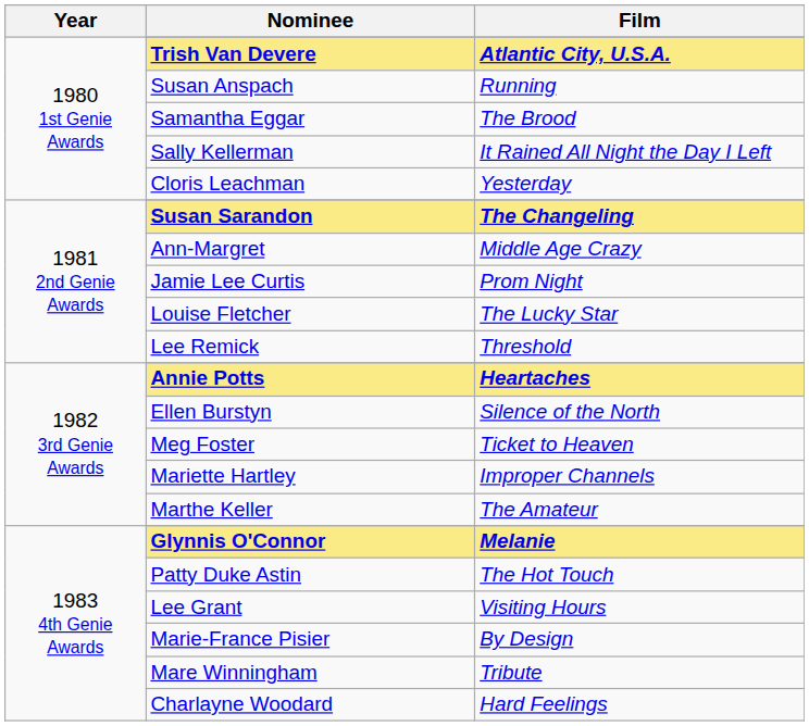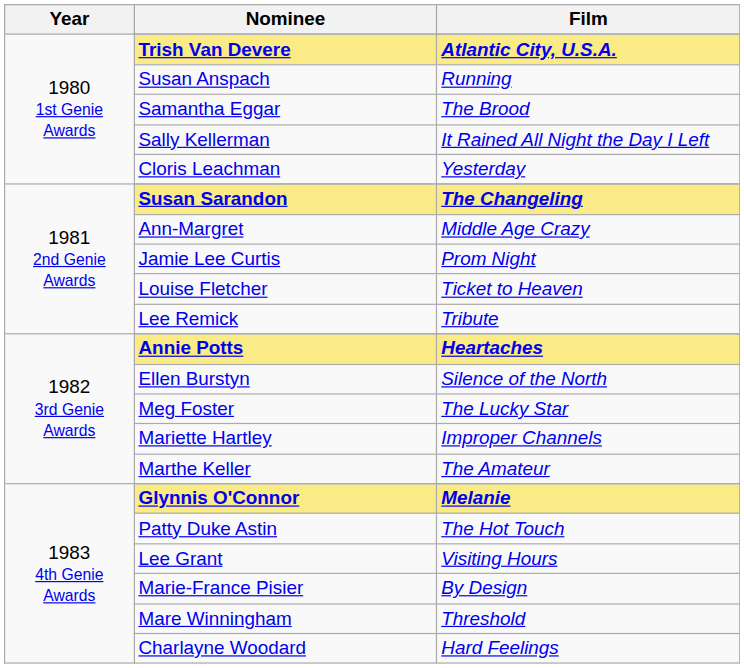Louise Fletcher | Film: The Lucky Star -> Ticket to Heaven
Lee Remick | Film: Threshold -> Tribute
Meg Foster | Film: Ticket to Heaven -> The Lucky Star
Mare Winningham | Film: Tribute -> Threshold
